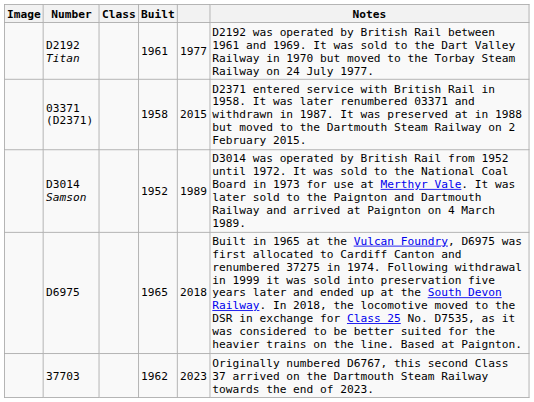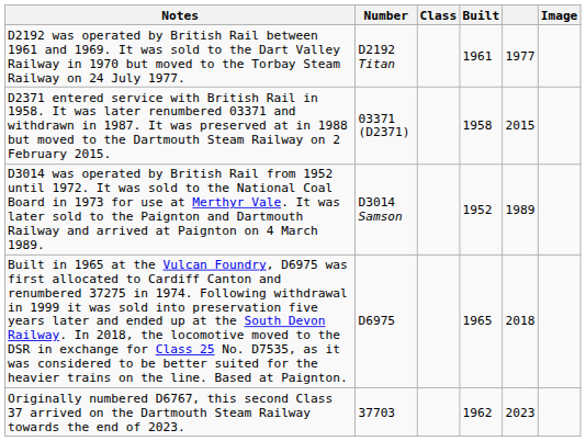columns swapped: Image <-> Notes
